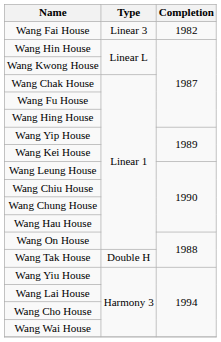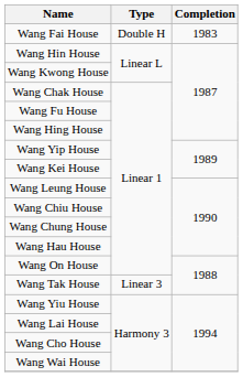Wang Fai House | Type: Linear 3 -> Double H
Wang Fai House | Completion: 1982 -> 1983
Wang Tak House | Type: Double H -> Linear 3
